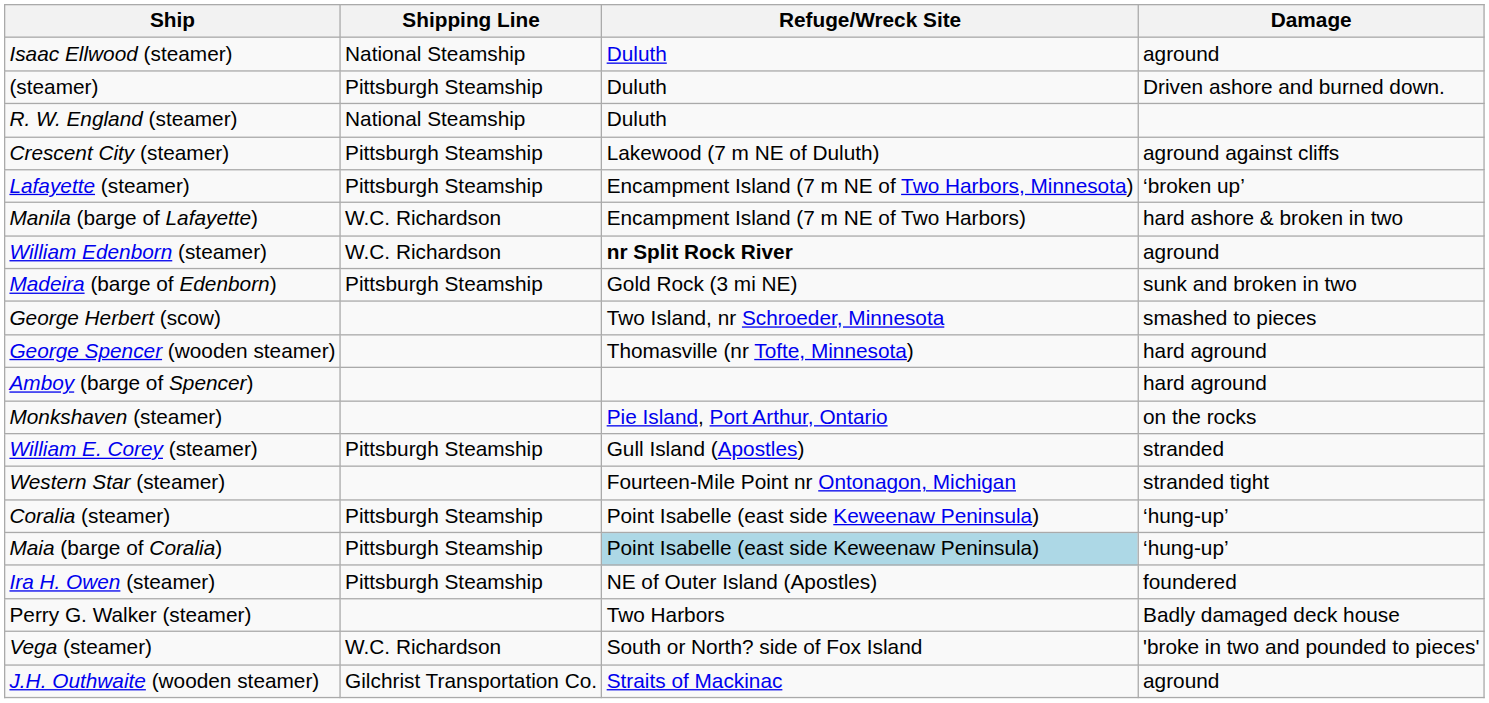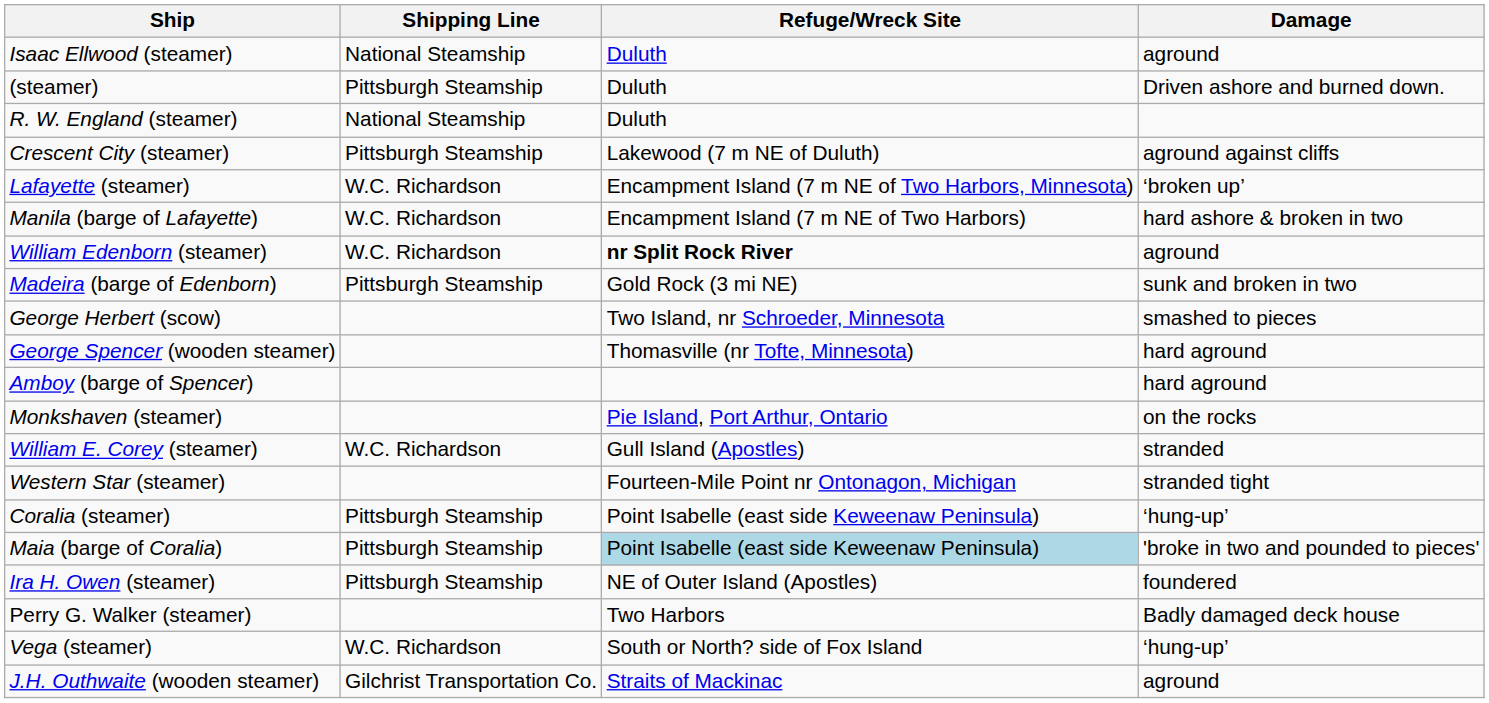Lafayette (steamer) | Shipping Line: Pittsburgh Steamship -> W.C. Richardson
William E. Corey (steamer) | Shipping Line: Pittsburgh Steamship -> W.C. Richardson
Maia (barge of Coralia) | Damage: ‘hung-up’ -> 'broke in two and pounded to pieces'
Vega (steamer) | Damage: 'broke in two and pounded to pieces' -> ‘hung-up’
